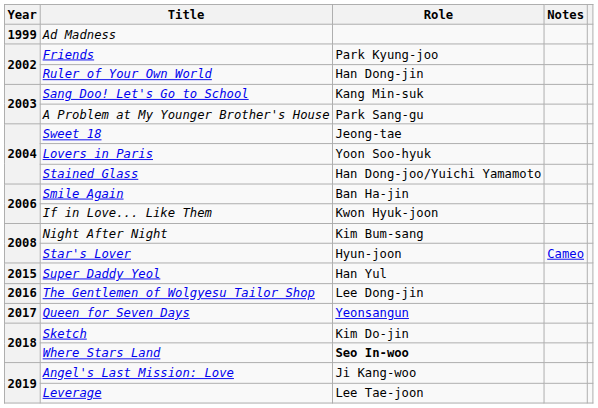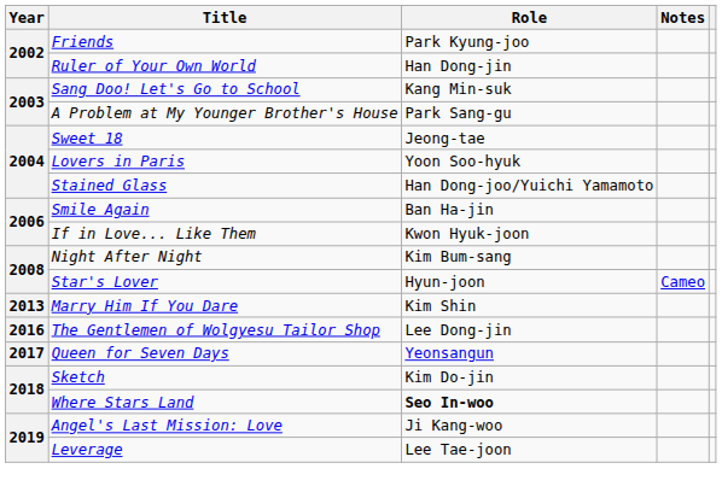- row: 1999 | Ad Madness
+ row: 2013 | Marry Him If You Dare | Kim Shin
- row: 2015 | Super Daddy Yeol | Han Yul
